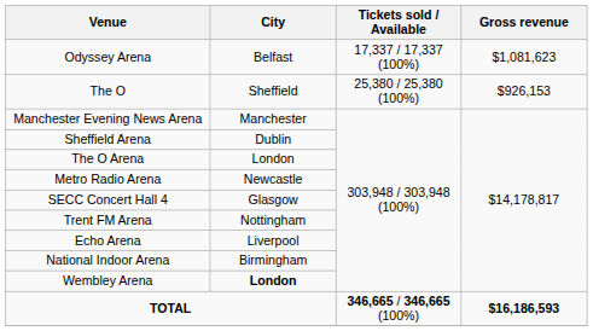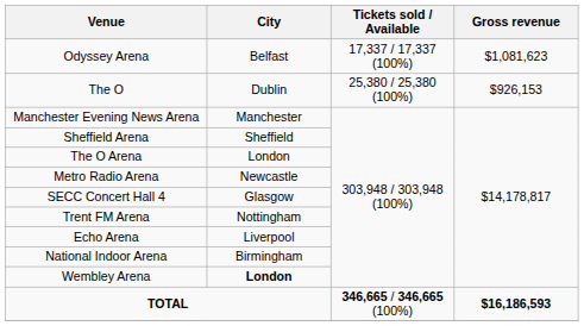The O | City: Sheffield -> Dublin
Sheffield Arena | City: Dublin -> Sheffield
